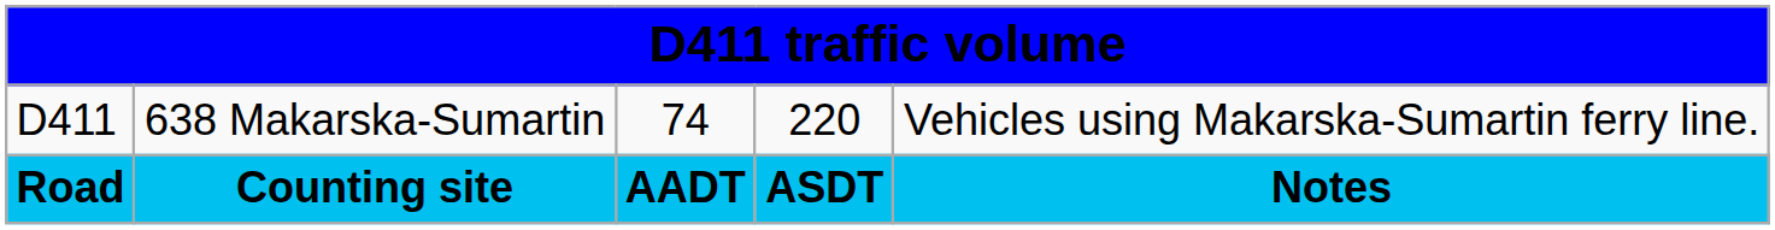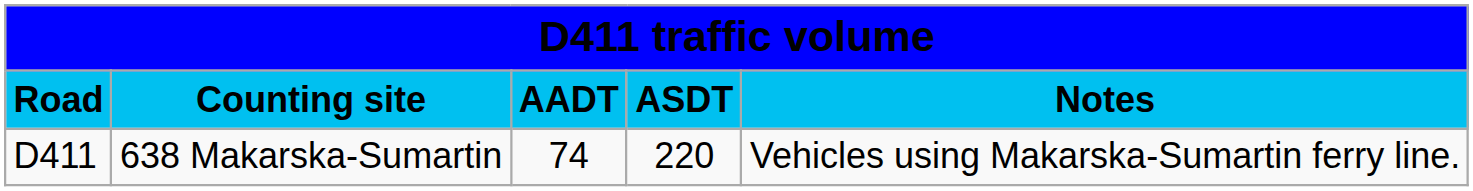rows swapped: Road <-> D411
